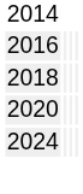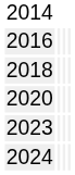+ row: 2023
